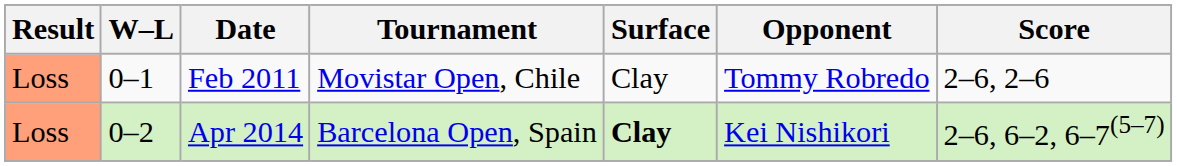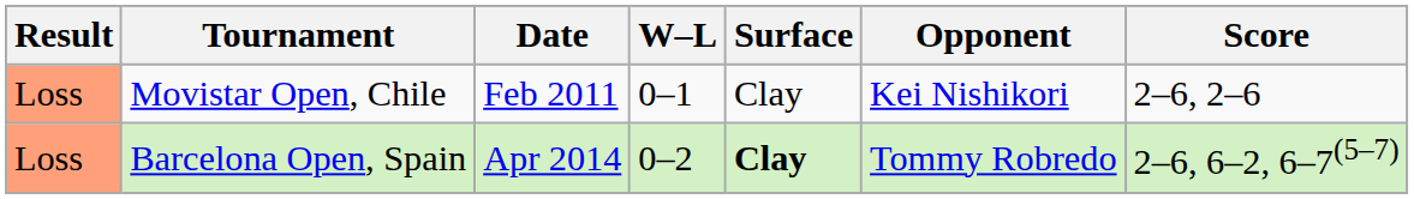columns swapped: W–L <-> Tournament
Feb 2011 | Opponent: Tommy Robredo -> Kei Nishikori
Apr 2014 | Opponent: Kei Nishikori -> Tommy Robredo
